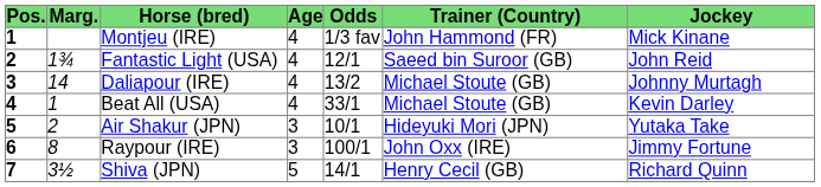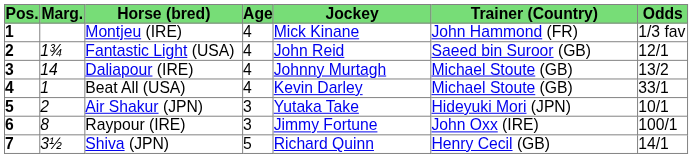columns swapped: Jockey <-> Odds
